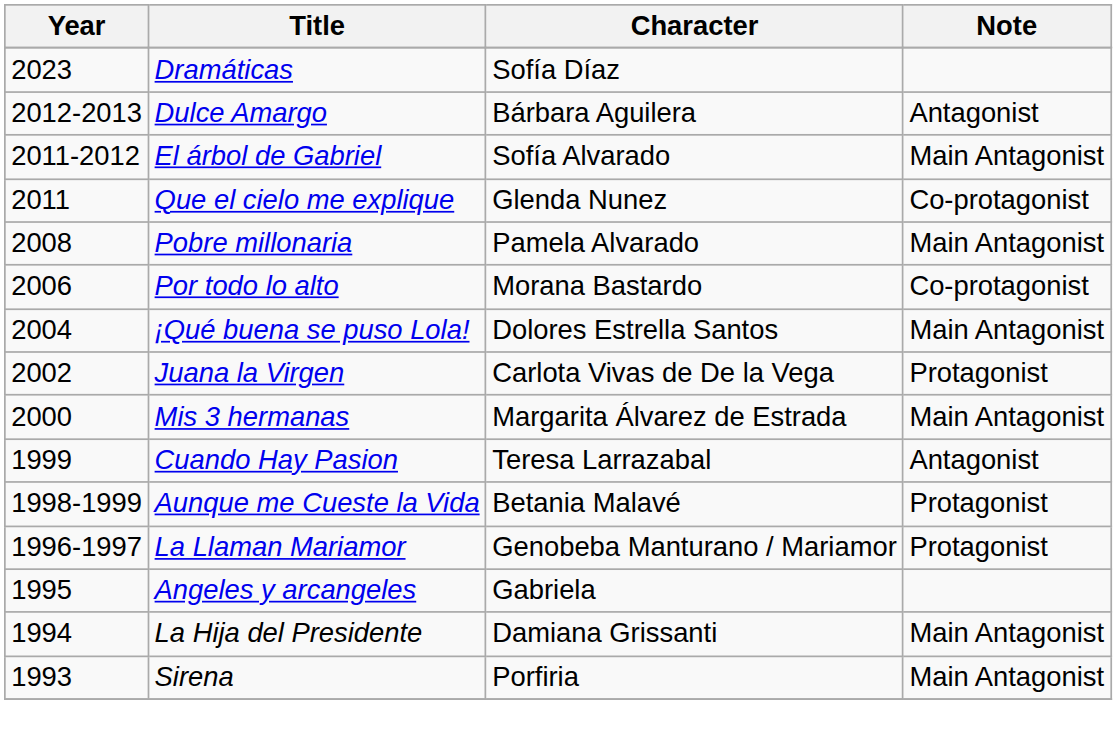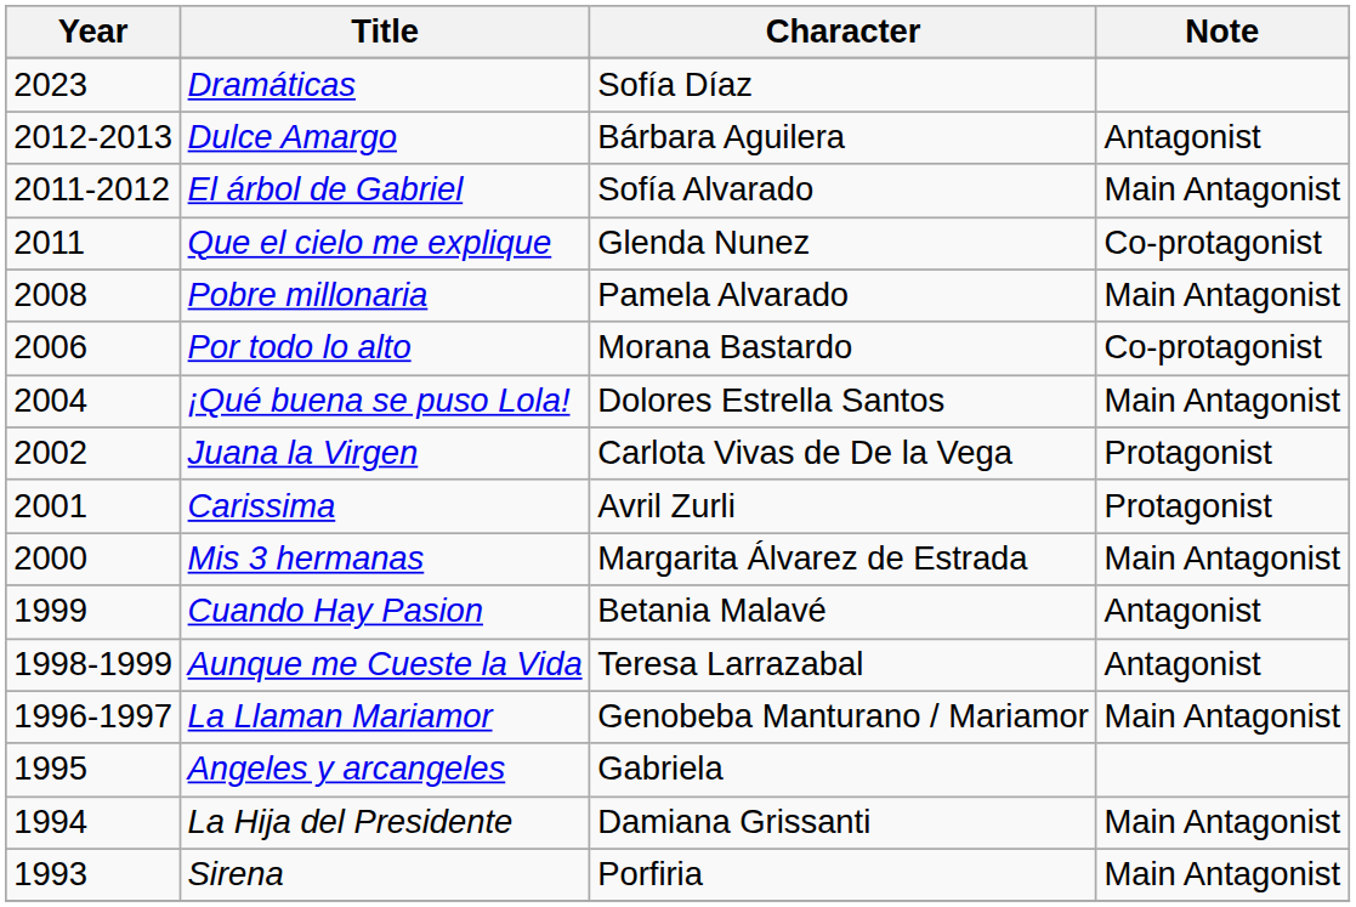+ row: 2001 | Carissima | Avril Zurli | Protagonist
Cuando Hay Pasion | Character: Teresa Larrazabal -> Betania Malavé
Aunque me Cueste la Vida | Character: Betania Malavé -> Teresa Larrazabal
Aunque me Cueste la Vida | Note: Protagonist -> Antagonist
La Llaman Mariamor | Note: Protagonist -> Main Antagonist
